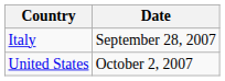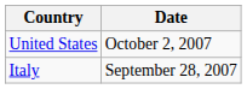rows swapped: Italy <-> United States
